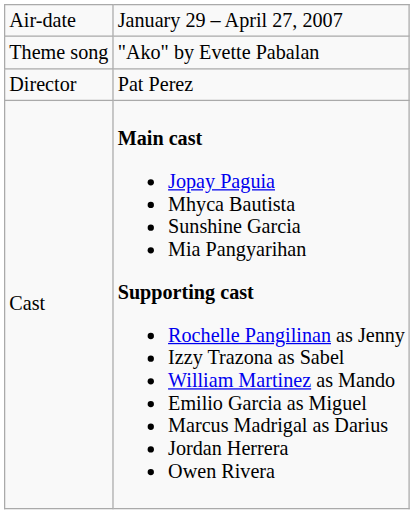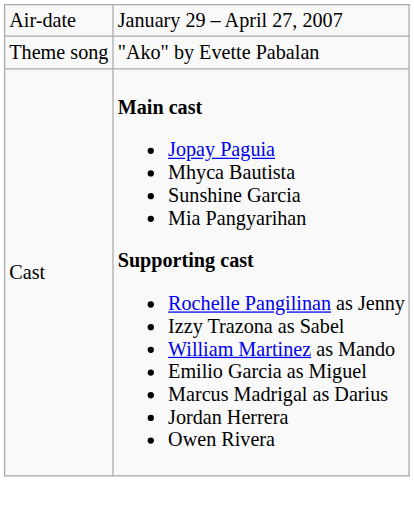- row: Director | Pat Perez
